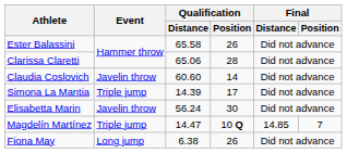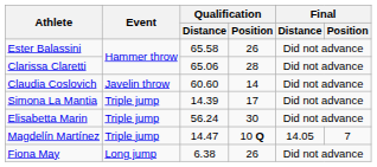Elisabetta Marin | Event: Javelin throw -> Triple jump
Magdelín Martínez | Final / Distance: 14.85 -> 14.05
